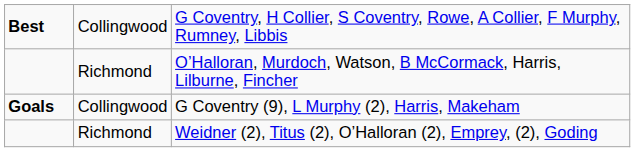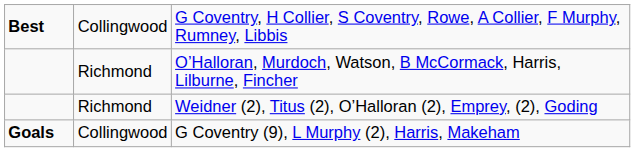rows swapped: G Coventry (9), L Murphy (2), Harris, Makeham <-> Weidner (2), Titus (2), O’Halloran (2), Emprey, (2), Goding
